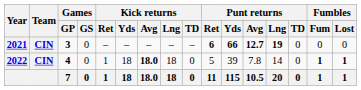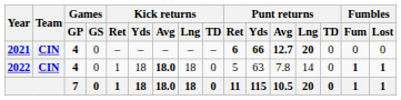2021 | Games / GP: 3 -> 4
2021 | Punt returns / Lng: 19 -> 20
2022 | Punt returns / Yds: 39 -> 63
